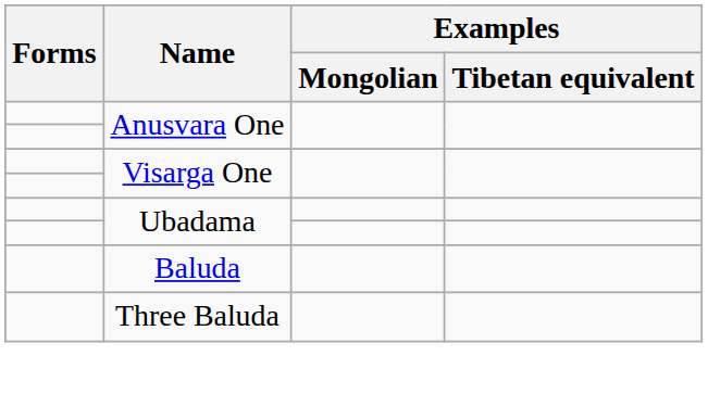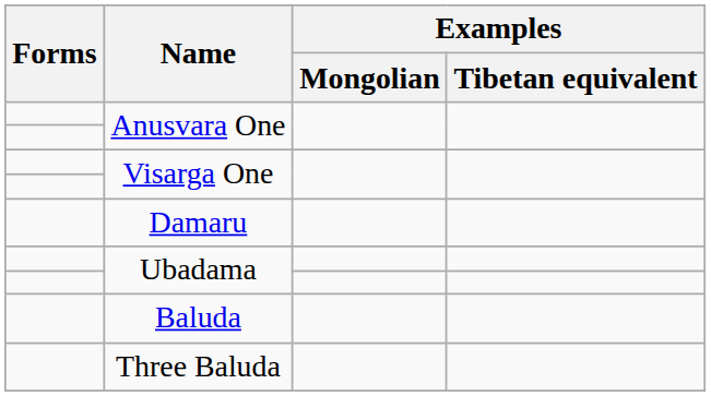+ row: Damaru
